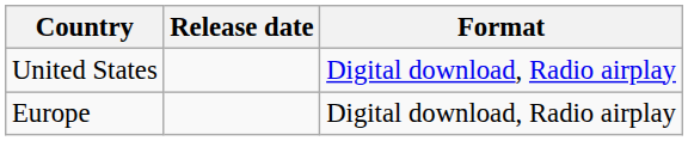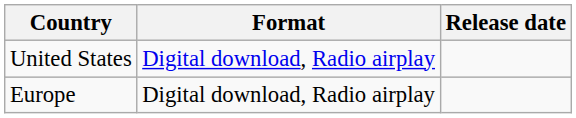columns swapped: Release date <-> Format
